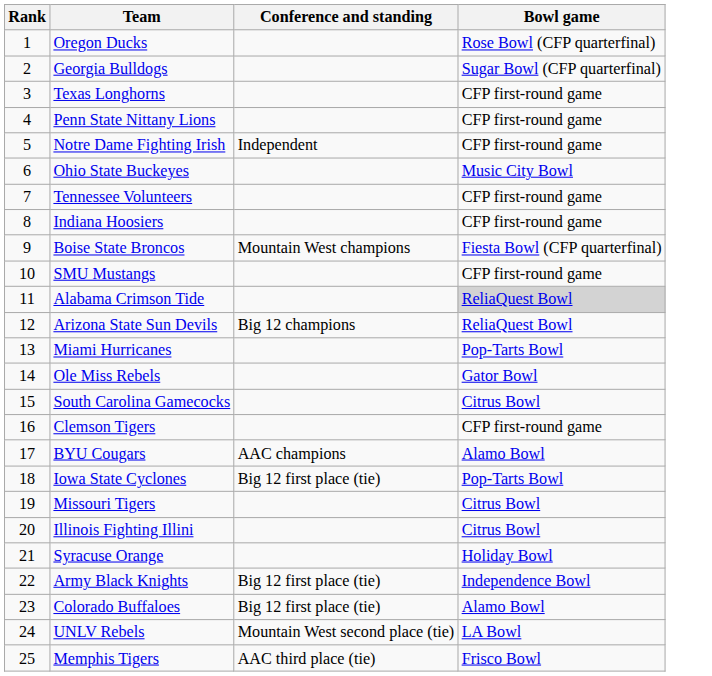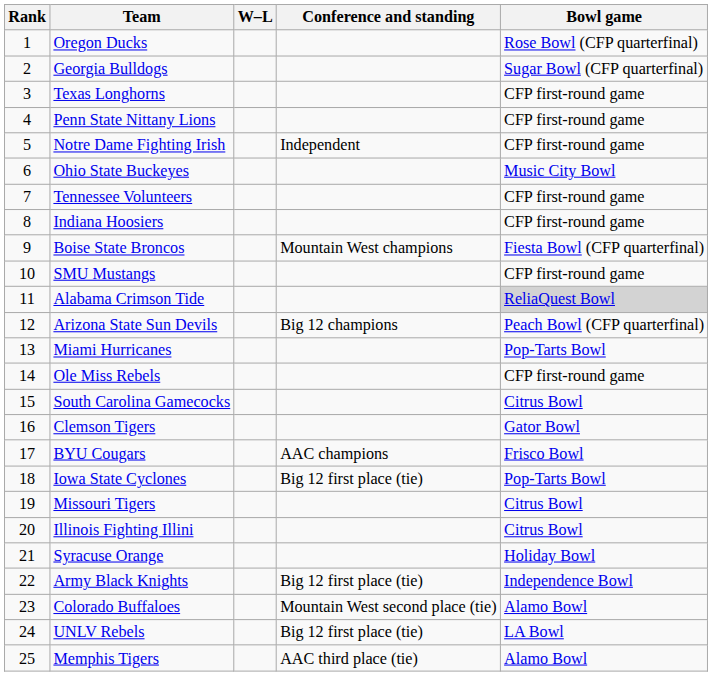+ column: W–L
Arizona State Sun Devils | Bowl game: ReliaQuest Bowl -> Peach Bowl (CFP quarterfinal)
Ole Miss Rebels | Bowl game: Gator Bowl -> CFP first-round game
Clemson Tigers | Bowl game: CFP first-round game -> Gator Bowl
BYU Cougars | Bowl game: Alamo Bowl -> Frisco Bowl
Colorado Buffaloes | Conference and standing: Big 12 first place (tie) -> Mountain West second place (tie)
UNLV Rebels | Conference and standing: Mountain West second place (tie) -> Big 12 first place (tie)
Memphis Tigers | Bowl game: Frisco Bowl -> Alamo Bowl
